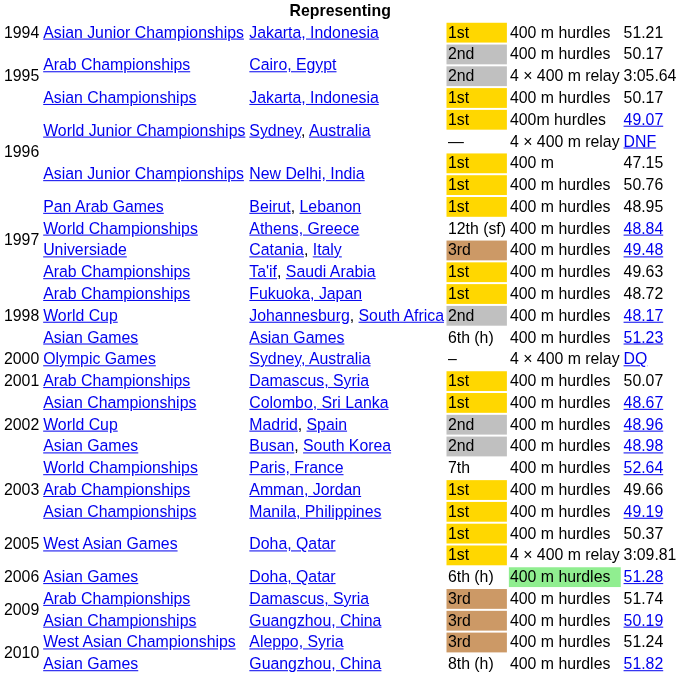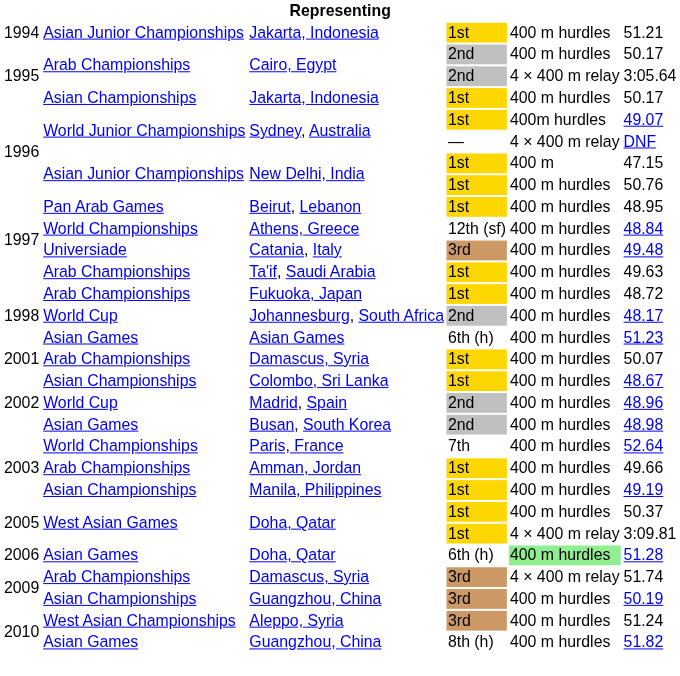- row: 2000 | Olympic Games | Sydney, Australia | – | 4 × 400 m relay | DQ
2009 / Damascus, Syria | column 5: 400 m hurdles -> 4 × 400 m relay
